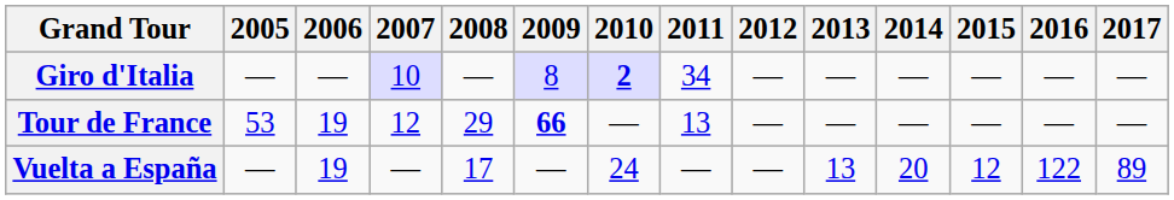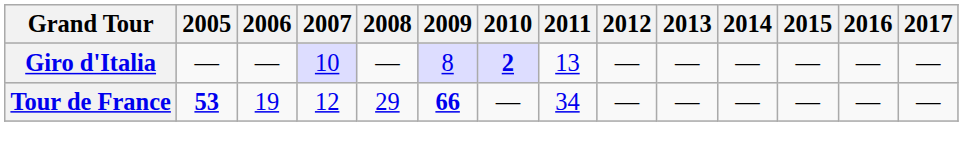Giro d'Italia | 2011: 34 -> 13
Tour de France | 2005: normal -> bold
Tour de France | 2011: 13 -> 34
- row: Vuelta a España | — | 19 | — | 17 | — | 24 | — | — | 13 | 20 | 12 | 122 | 89
